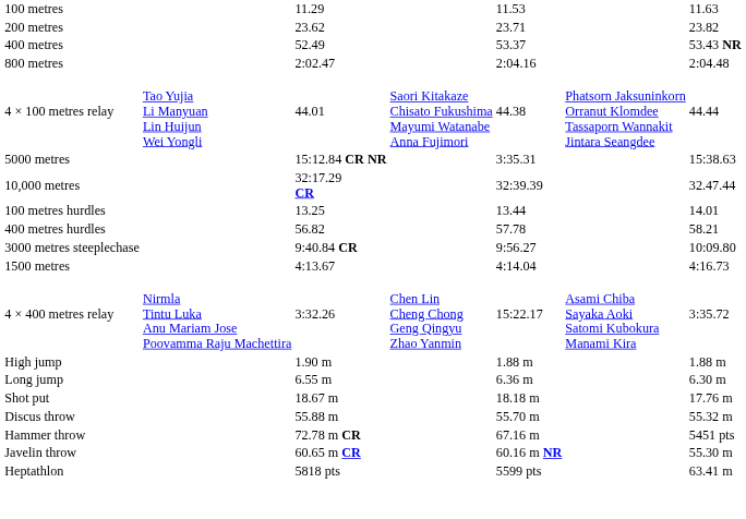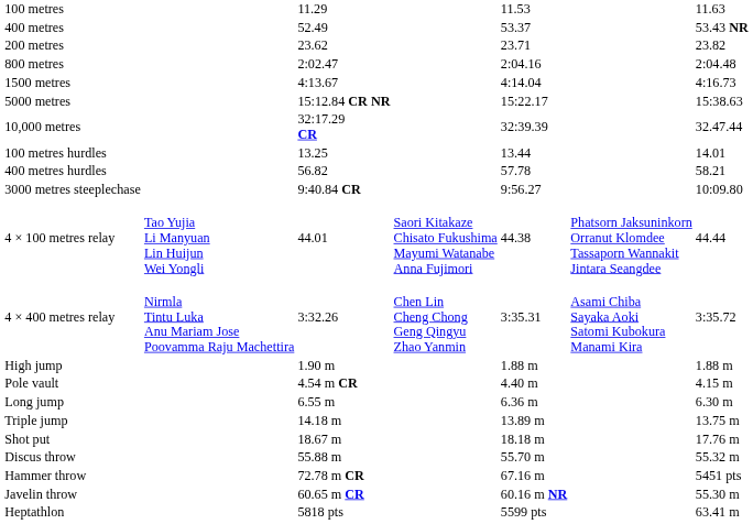rows swapped: 200 metres <-> 400 metres
rows swapped: 1500 metres <-> 4 × 100 metres relay
5000 metres | column 5: 3:35.31 -> 15:22.17
4 × 400 metres relay | column 5: 15:22.17 -> 3:35.31
+ row: Pole vault | 4.54 m CR | 4.40 m | 4.15 m
+ row: Triple jump | 14.18 m | 13.89 m | 13.75 m
